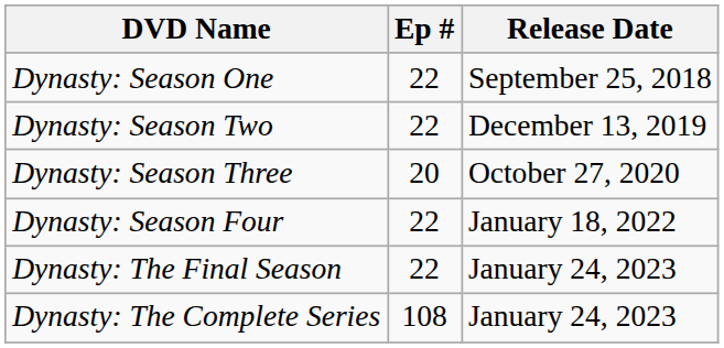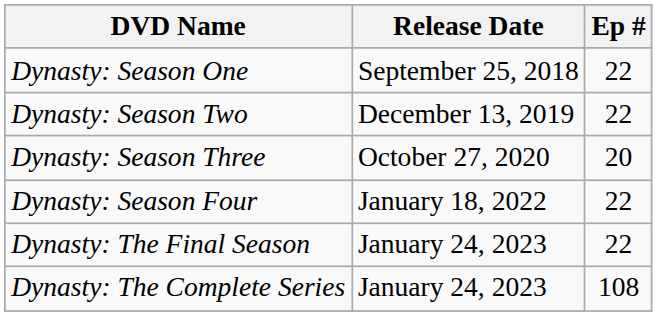columns swapped: Ep # <-> Release Date
